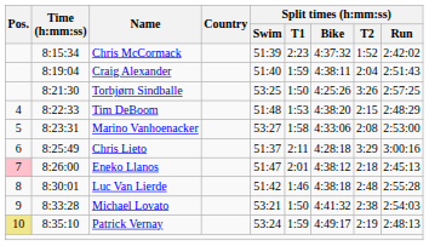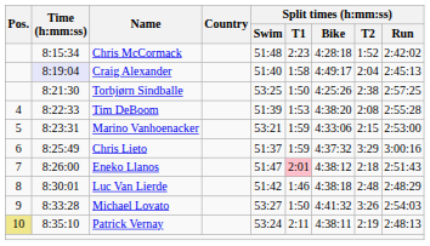Chris McCormack | Split times (h:mm:ss) / Swim: 51:39 -> 51:48
Chris McCormack | Split times (h:mm:ss) / Bike: 4:37:32 -> 4:28:18
Craig Alexander | Time (h:mm:ss): no background -> lavender background
Craig Alexander | Split times (h:mm:ss) / T1: 1:59 -> 1:58
Craig Alexander | Split times (h:mm:ss) / Bike: 4:38:11 -> 4:49:17
Craig Alexander | Split times (h:mm:ss) / Run: 2:51:43 -> 2:45:13
Torbjørn Sindballe | Split times (h:mm:ss) / T2: 3:26 -> 2:38
Tim DeBoom | Split times (h:mm:ss) / Swim: 51:48 -> 51:39
Tim DeBoom | Split times (h:mm:ss) / T2: 2:15 -> 2:08
Tim DeBoom | Split times (h:mm:ss) / Run: 2:48:29 -> 2:55:28
Marino Vanhoenacker | Split times (h:mm:ss) / Swim: 53:27 -> 53:21
Marino Vanhoenacker | Split times (h:mm:ss) / T1: 1:58 -> 1:59
Marino Vanhoenacker | Split times (h:mm:ss) / T2: 2:08 -> 2:15
Chris Lieto | Split times (h:mm:ss) / T1: 2:11 -> 1:59
Chris Lieto | Split times (h:mm:ss) / Bike: 4:28:18 -> 4:37:32
Eneko Llanos | Pos.: pink background -> no background
Eneko Llanos | Split times (h:mm:ss) / T1: no background -> pink background
Eneko Llanos | Split times (h:mm:ss) / Run: 2:45:13 -> 2:51:43
Luc Van Lierde | Split times (h:mm:ss) / Run: 2:55:28 -> 2:48:29
Michael Lovato | Split times (h:mm:ss) / Swim: 53:21 -> 53:27
Michael Lovato | Split times (h:mm:ss) / T2: 2:38 -> 3:26
Patrick Vernay | Split times (h:mm:ss) / T1: 1:59 -> 2:11
Patrick Vernay | Split times (h:mm:ss) / Bike: 4:49:17 -> 4:38:11
